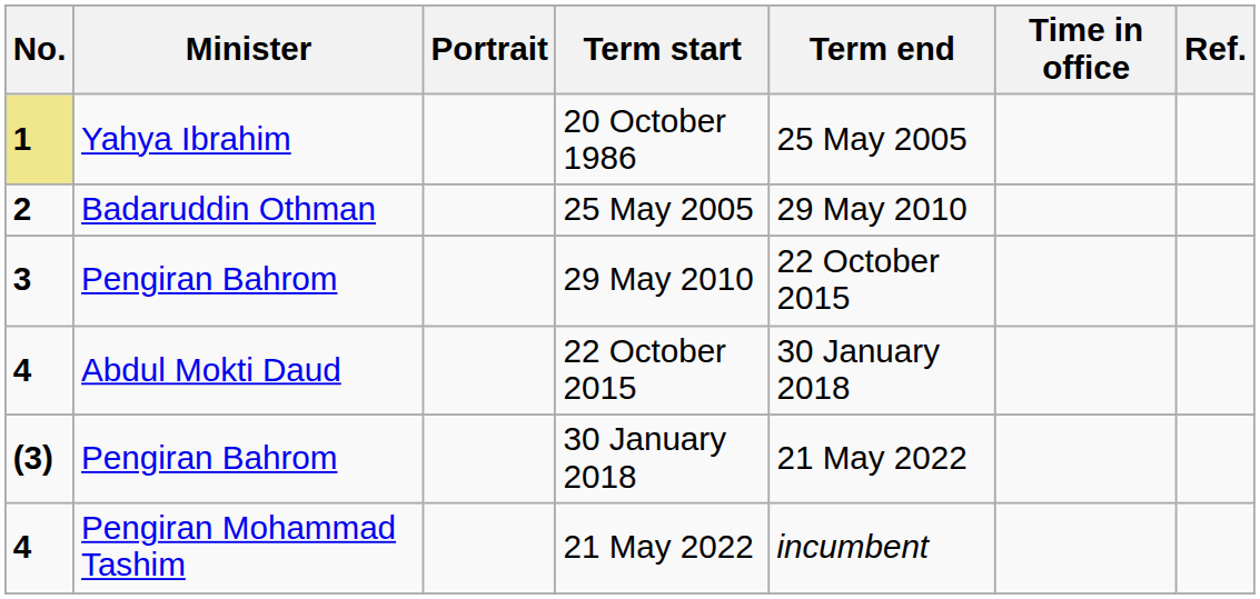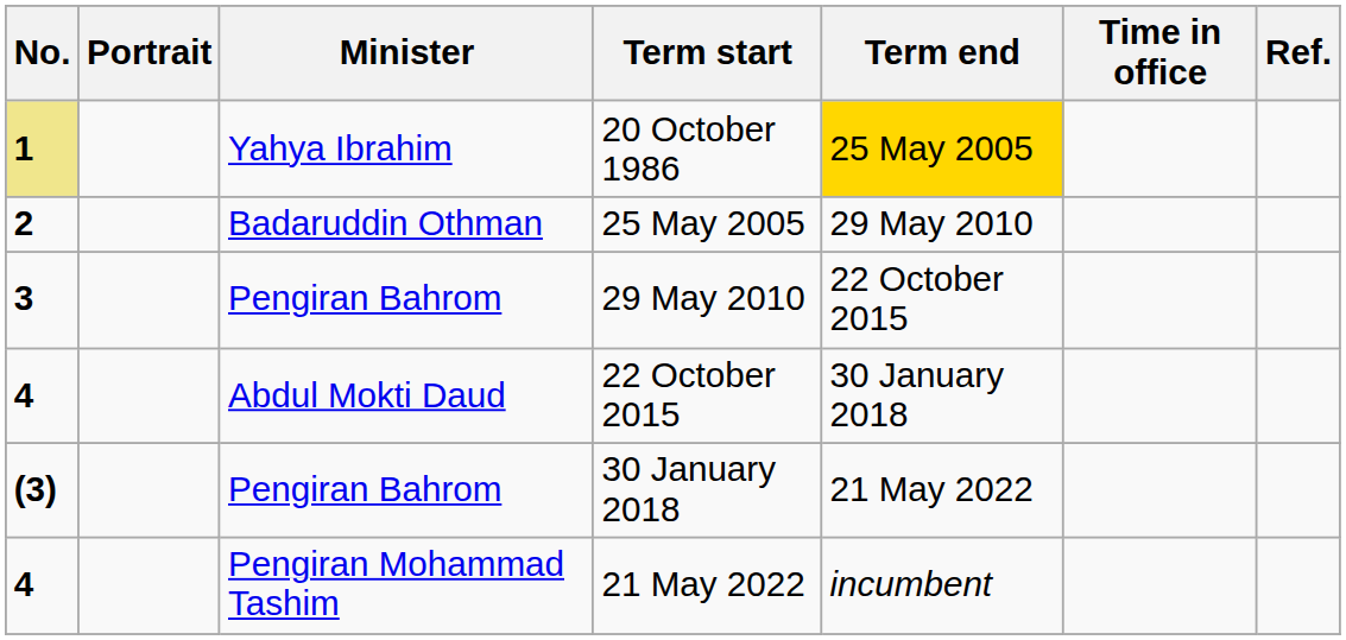columns swapped: Portrait <-> Minister
20 October 1986 | Term end: no background -> gold background
